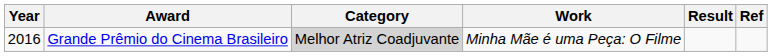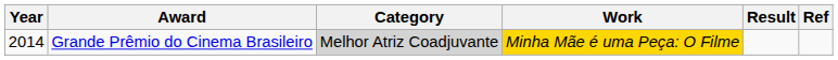Grande Prêmio do Cinema Brasileiro | Year: 2016 -> 2014
Grande Prêmio do Cinema Brasileiro | Work: no background -> gold background
